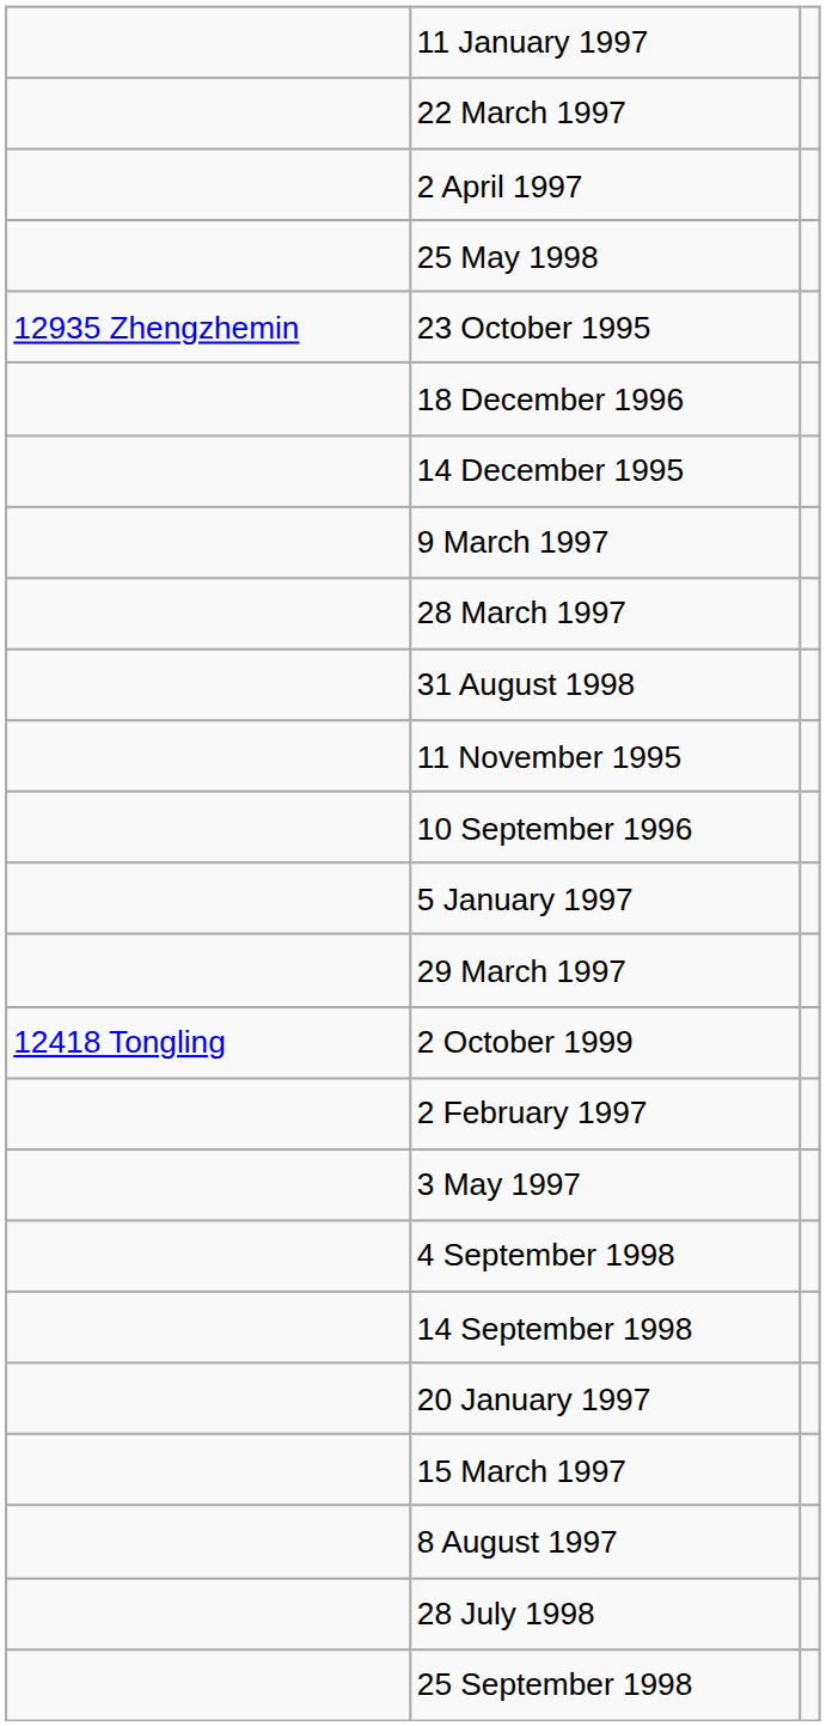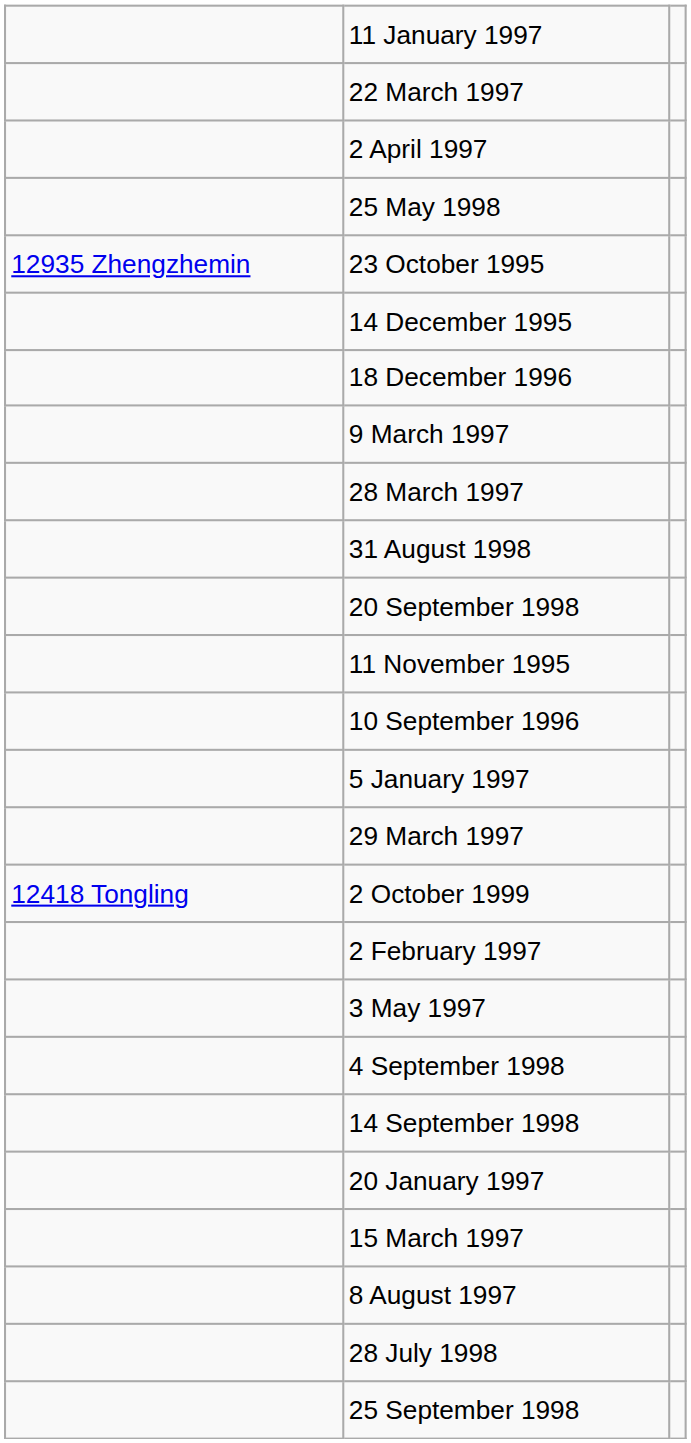rows swapped: 14 December 1995 <-> 18 December 1996
+ row: 20 September 1998
